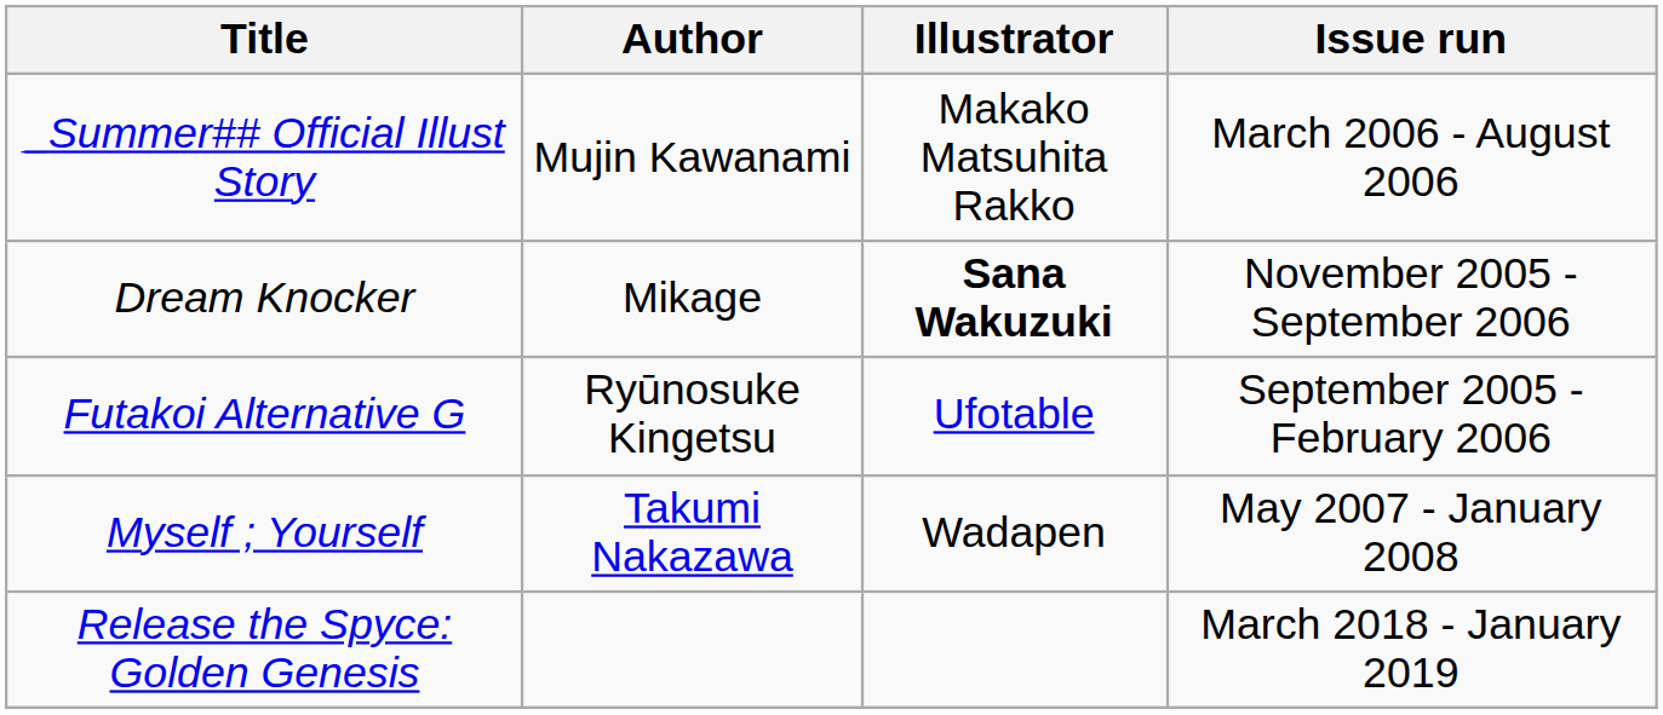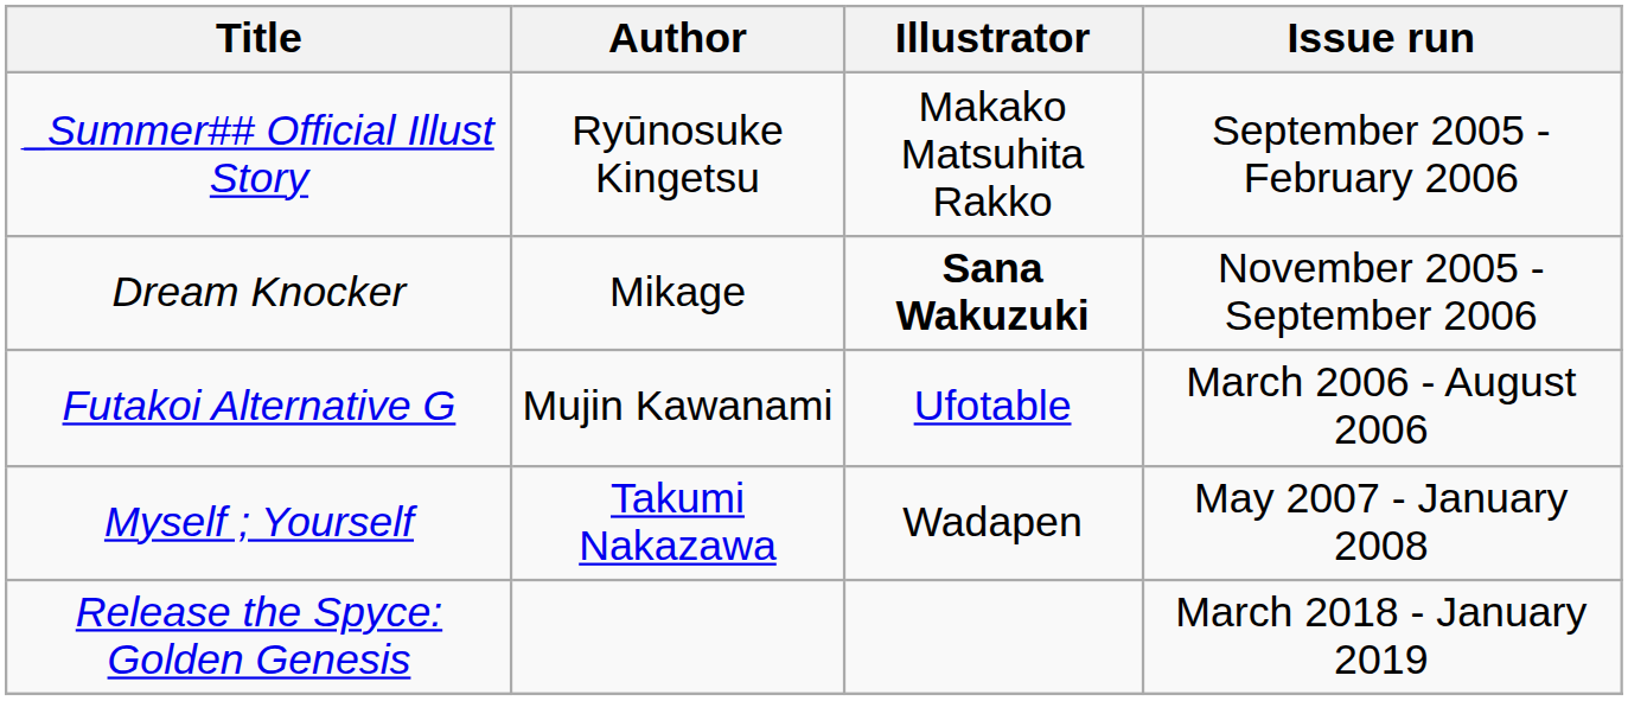_Summer## Official Illust Story | Author: Mujin Kawanami -> Ryūnosuke Kingetsu
_Summer## Official Illust Story | Issue run: March 2006 - August 2006 -> September 2005 - February 2006
Futakoi Alternative G | Author: Ryūnosuke Kingetsu -> Mujin Kawanami
Futakoi Alternative G | Issue run: September 2005 - February 2006 -> March 2006 - August 2006
